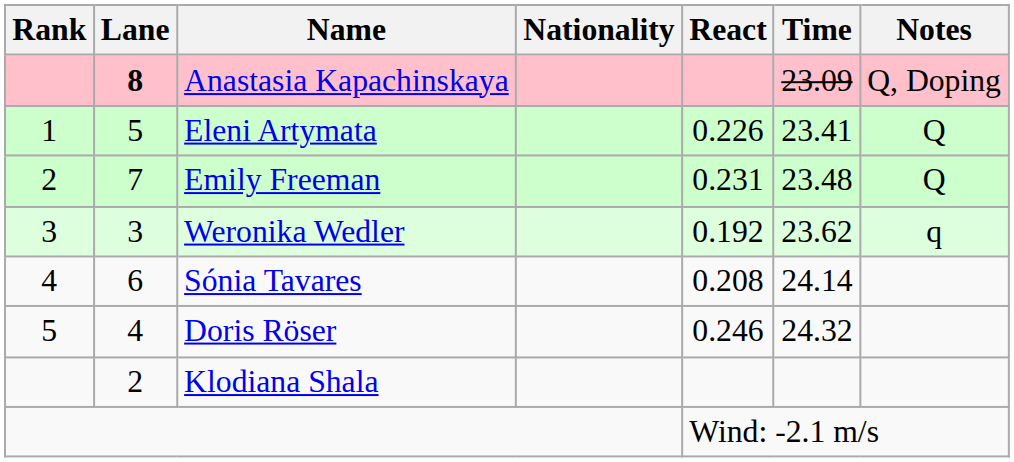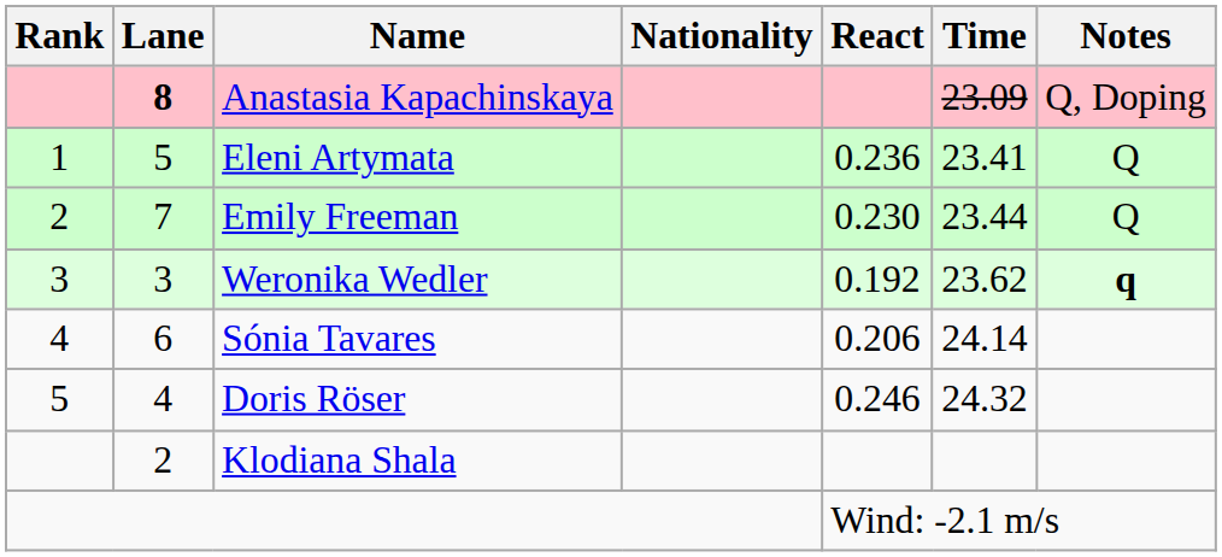Eleni Artymata | React: 0.226 -> 0.236
Emily Freeman | React: 0.231 -> 0.230
Emily Freeman | Time: 23.48 -> 23.44
Weronika Wedler | Notes: normal -> bold
Sónia Tavares | React: 0.208 -> 0.206
